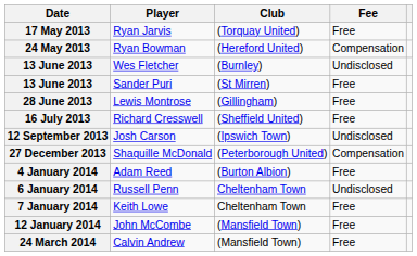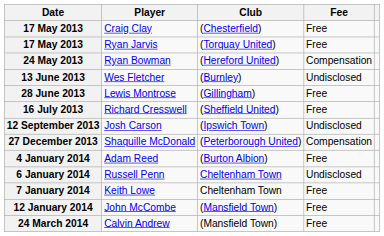+ row: 17 May 2013 | Craig Clay | (Chesterfield) | Free
- row: 13 June 2013 | Sander Puri | (St Mirren) | Free
